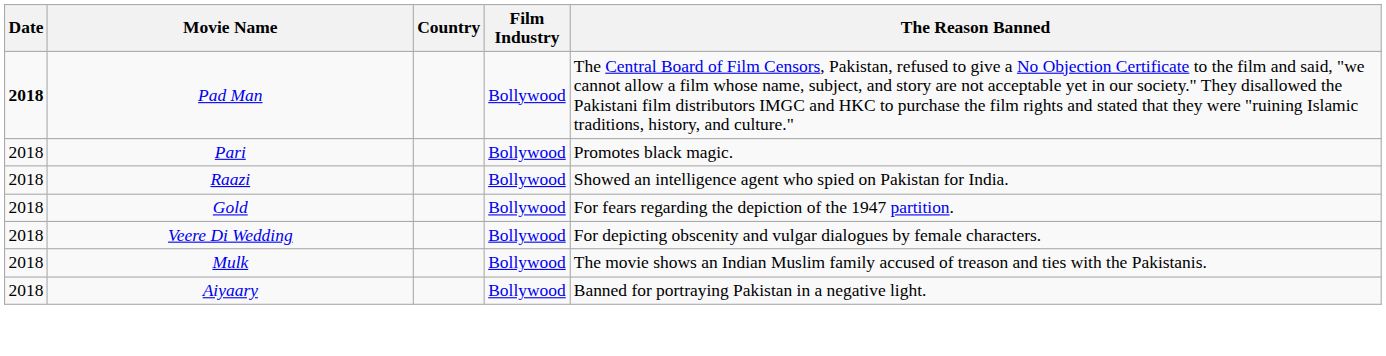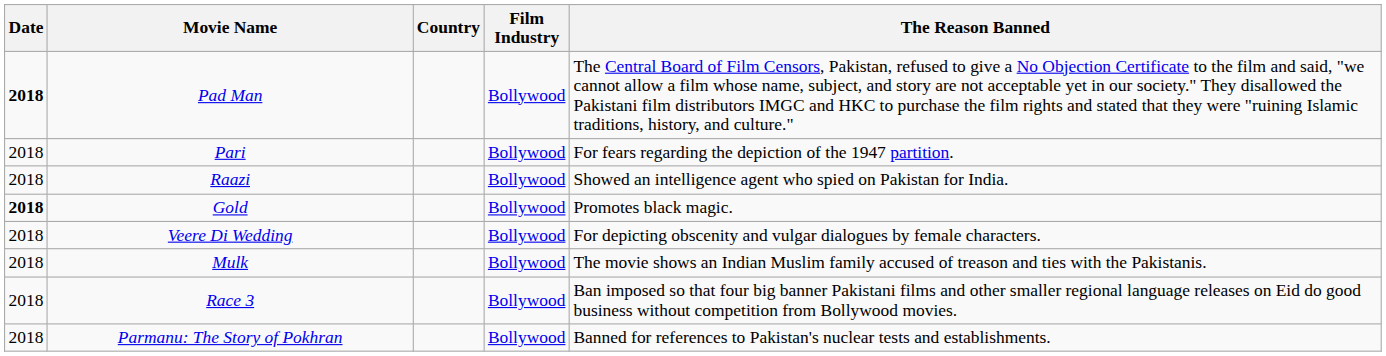Pari | The Reason Banned: Promotes black magic. -> For fears regarding the depiction of the 1947 partition.
Gold | Date: normal -> bold
Gold | The Reason Banned: For fears regarding the depiction of the 1947 partition. -> Promotes black magic.
- row: 2018 | Aiyaary | Bollywood | Banned for portraying Pakistan in a negative light.
+ row: 2018 | Race 3 | Bollywood | Ban imposed so that four big banner Pakistani films and other smaller regional language releases on Eid do good business without competition from Bollywood movies.
+ row: 2018 | Parmanu: The Story of Pokhran | Bollywood | Banned for references to Pakistan's nuclear tests and establishments.
